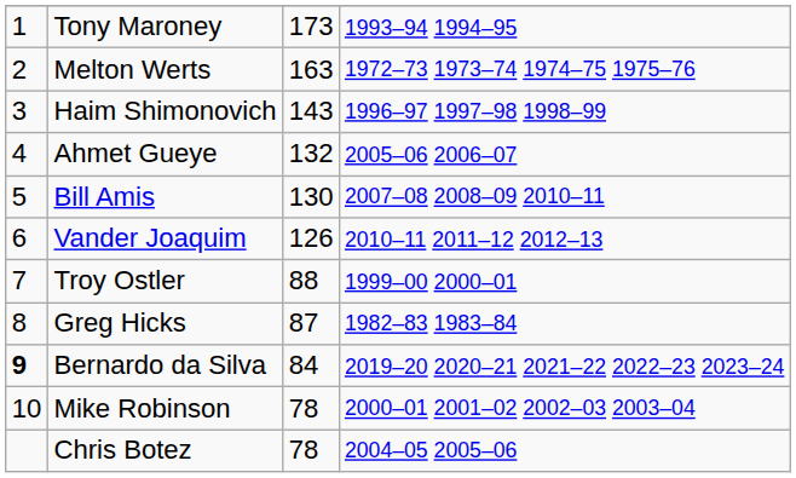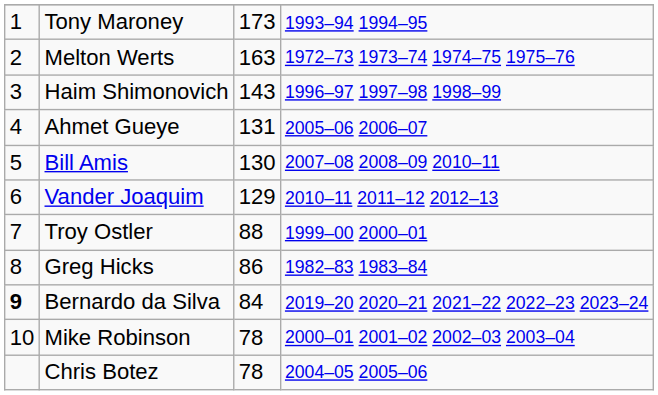Ahmet Gueye | column 3: 132 -> 131
Vander Joaquim | column 3: 126 -> 129
Greg Hicks | column 3: 87 -> 86
